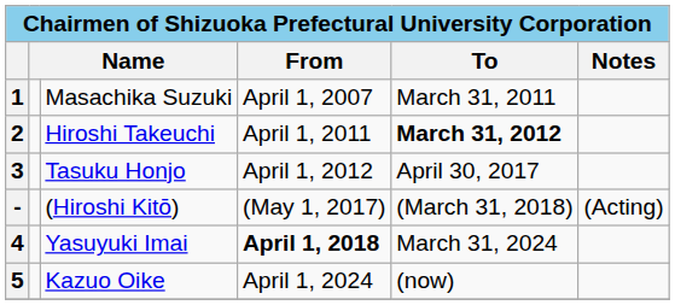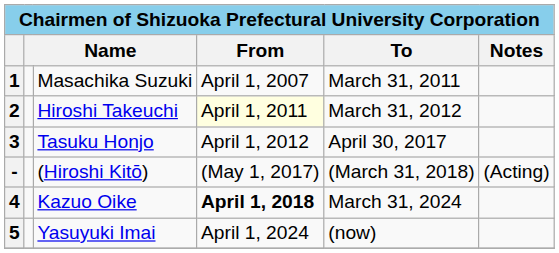2 | From: no background -> lightyellow background
2 | To: bold -> normal
4 | column 3: Yasuyuki Imai -> Kazuo Oike
5 | column 3: Kazuo Oike -> Yasuyuki Imai
